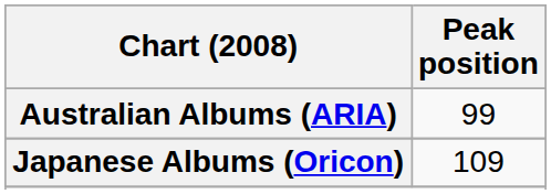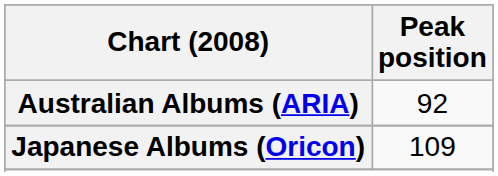Australian Albums (ARIA) | Peak position: 99 -> 92
